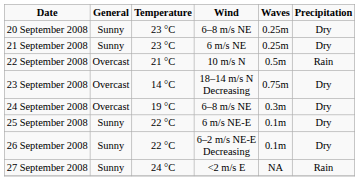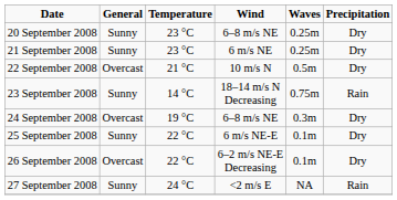22 September 2008 | Precipitation: Rain -> Dry
23 September 2008 | General: Overcast -> Sunny
23 September 2008 | Precipitation: Dry -> Rain
26 September 2008 | General: Sunny -> Overcast
